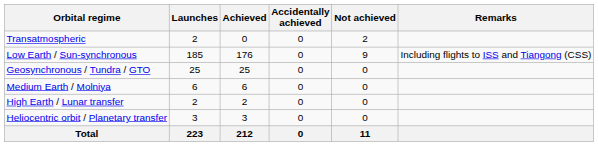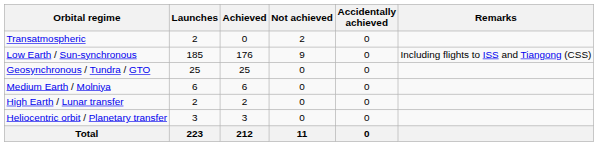columns swapped: Not achieved <-> Accidentally achieved
